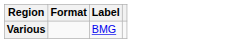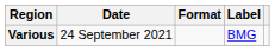+ column: Date | 24 September 2021
